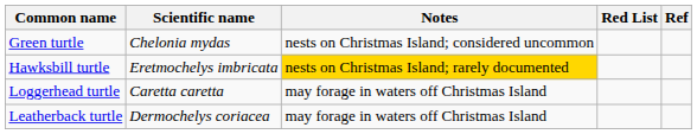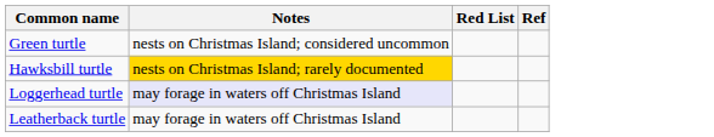- column: Scientific name | Chelonia mydas | Eretmochelys imbricata | Caretta caretta | Dermochelys coriacea
Loggerhead turtle | Notes: no background -> lavender background
